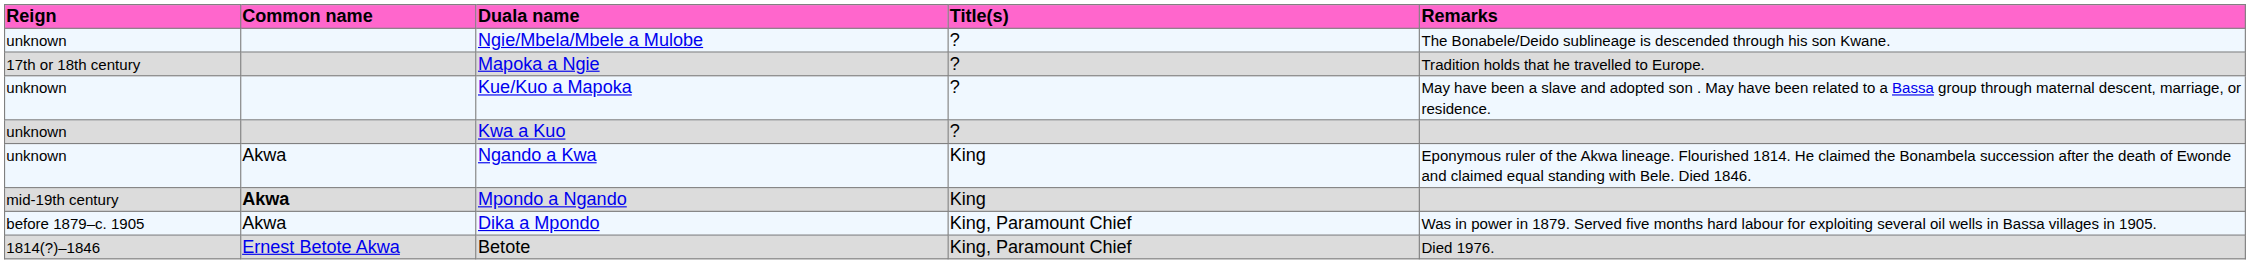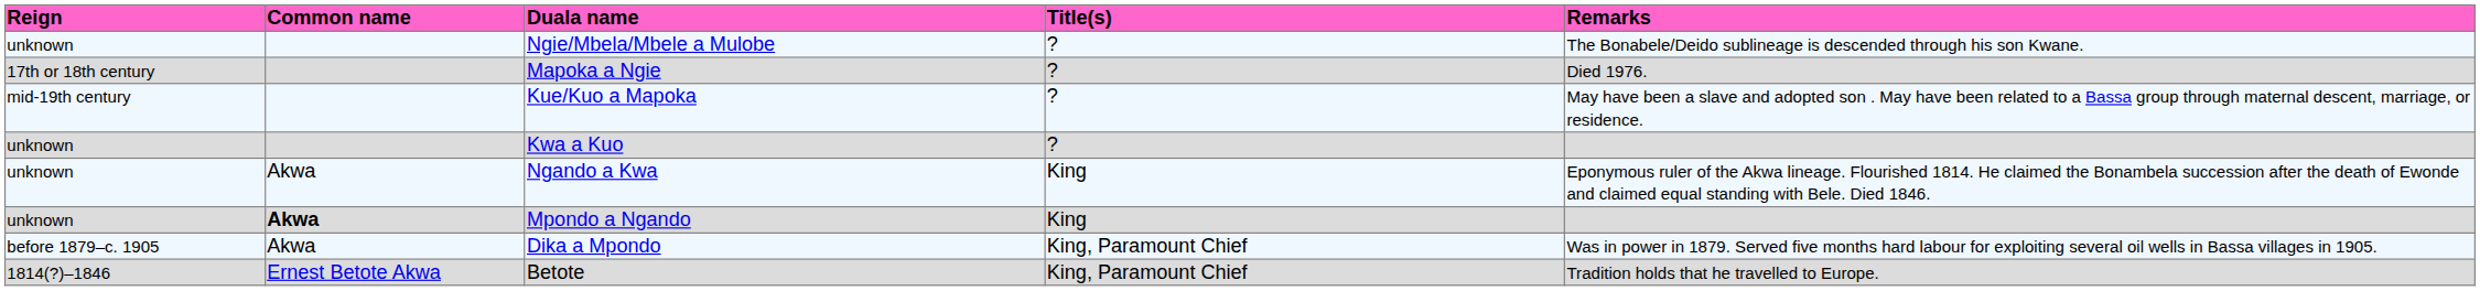Mapoka a Ngie | Remarks: Tradition holds that he travelled to Europe. -> Died 1976.
Kue/Kuo a Mapoka | Reign: unknown -> mid-19th century
Mpondo a Ngando | Reign: mid-19th century -> unknown
Betote | Remarks: Died 1976. -> Tradition holds that he travelled to Europe.
